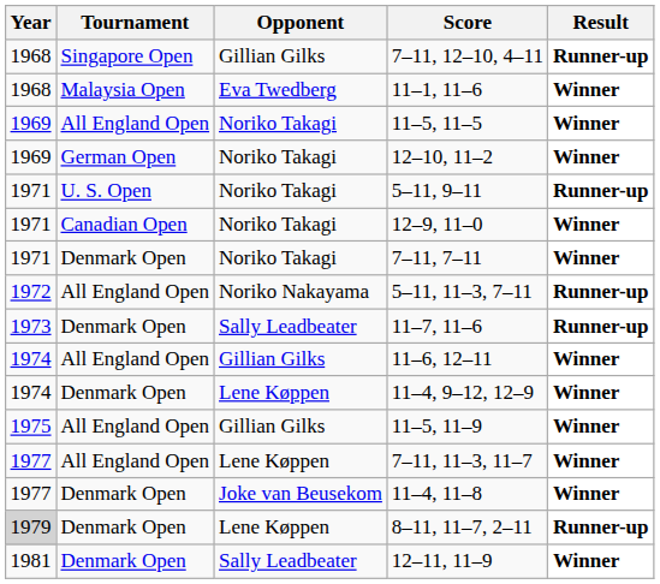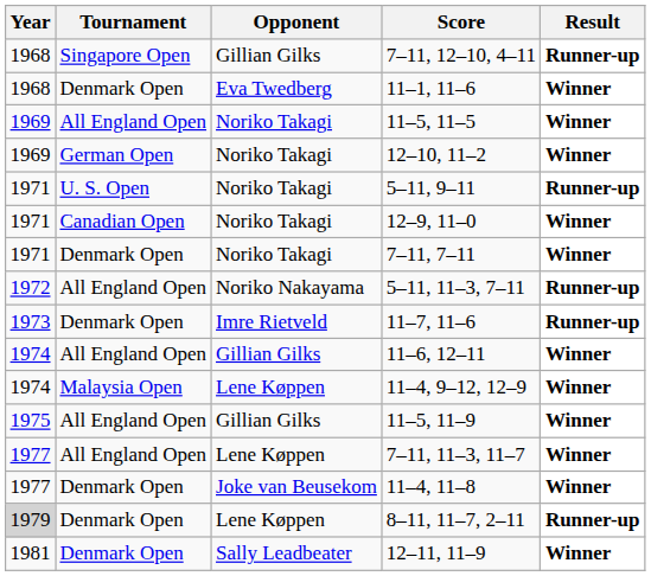11–1, 11–6 | Tournament: Malaysia Open -> Denmark Open
11–7, 11–6 | Opponent: Sally Leadbeater -> Imre Rietveld
11–4, 9–12, 12–9 | Tournament: Denmark Open -> Malaysia Open
